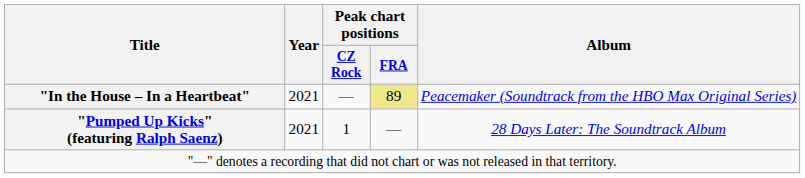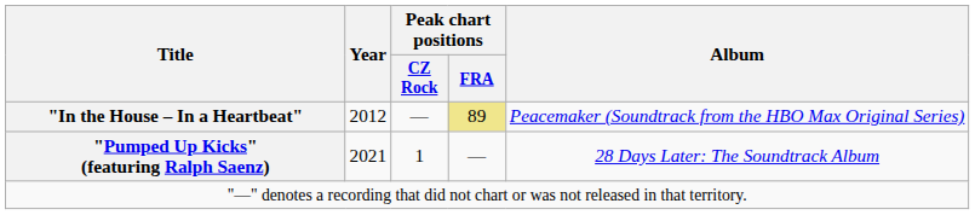"In the House – In a Heartbeat" | Year: 2021 -> 2012
